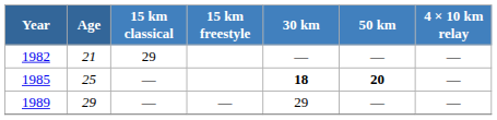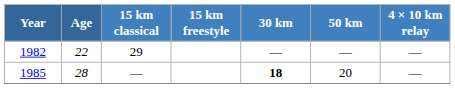1982 | Age: 21 -> 22
1985 | Age: 25 -> 28
1985 | 50 km: bold -> normal
- row: 1989 | 29 | — | — | 29 | — | —
